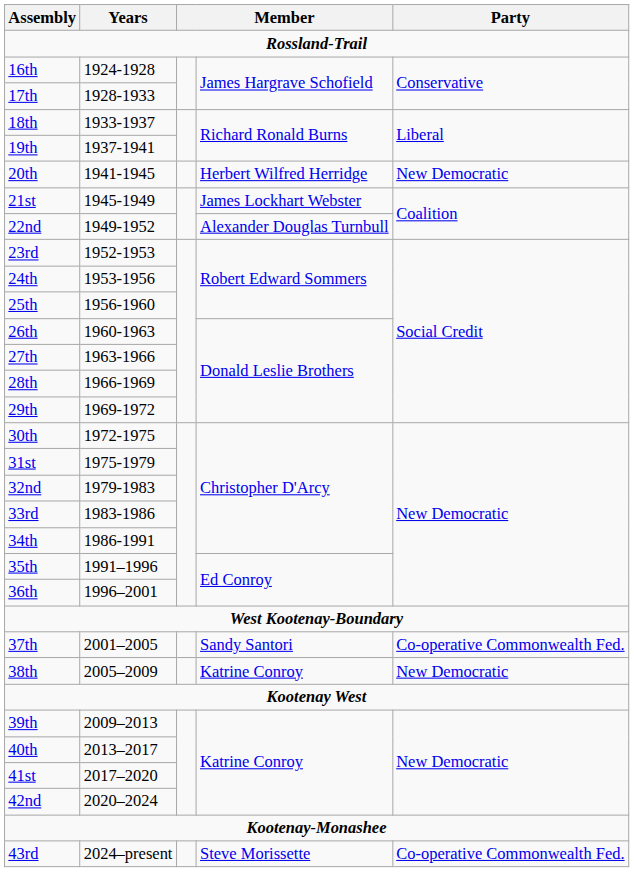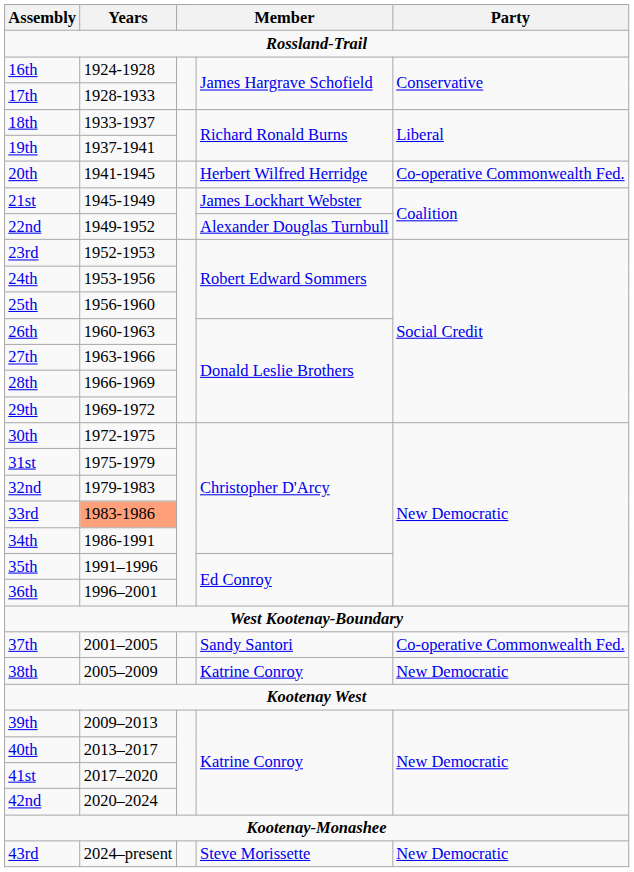20th | Party: New Democratic -> Co-operative Commonwealth Fed.
33rd | Years: no background -> lightsalmon background
43rd | Party: Co-operative Commonwealth Fed. -> New Democratic
